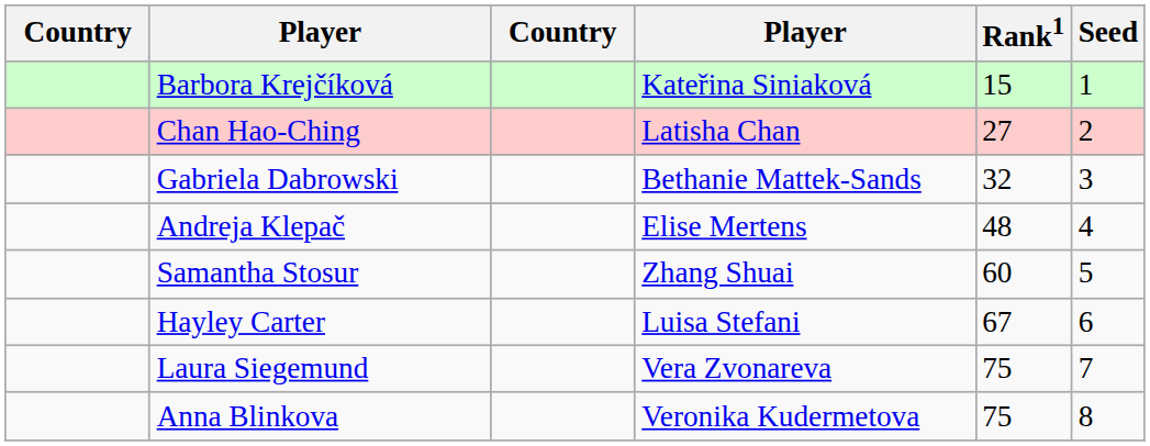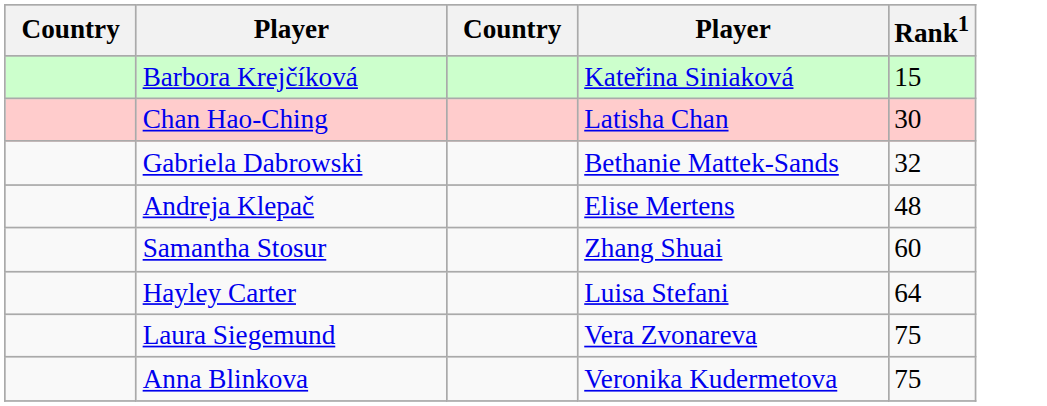- column: Seed | 1 | 2 | 3 | 4 | 5 | 6 | 7 | 8
Chan Hao-Ching | Rank1: 27 -> 30
Hayley Carter | Rank1: 67 -> 64
